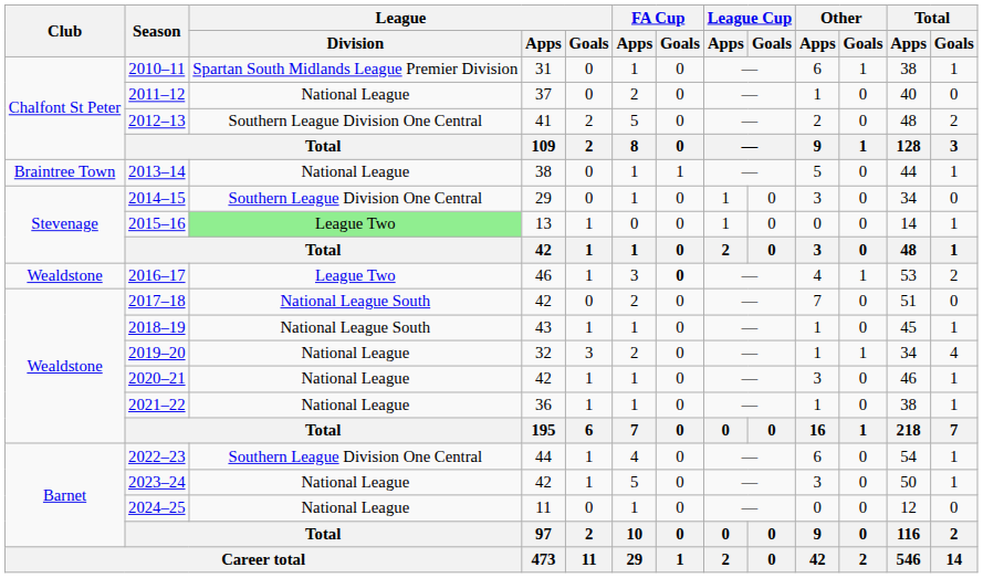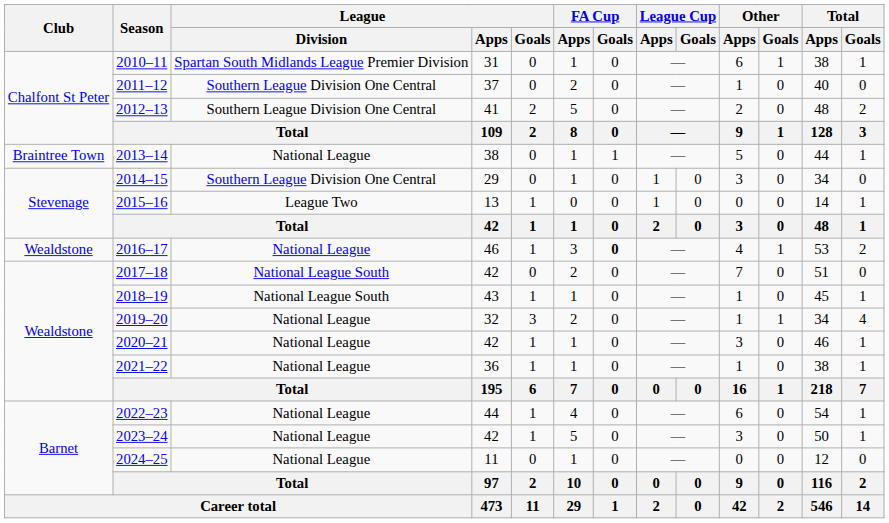2011–12 | League / Division: National League -> Southern League Division One Central
2015–16 | League / Division: lightgreen background -> no background
2016–17 | League / Division: League Two -> National League
2022–23 | League / Division: Southern League Division One Central -> National League
